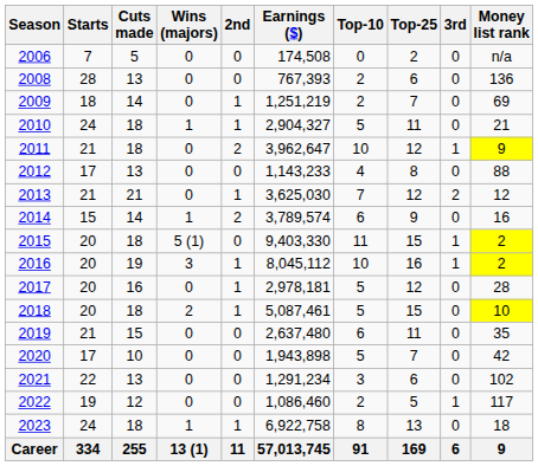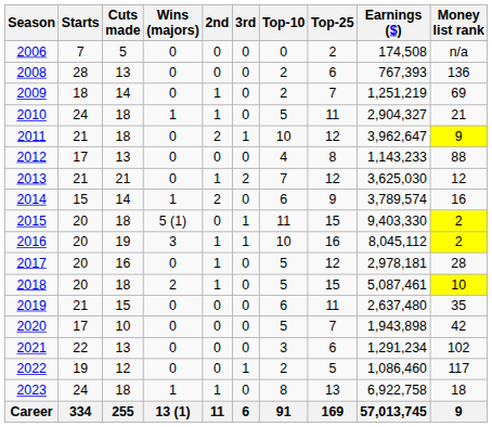columns swapped: 3rd <-> Earnings ($)
